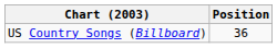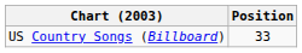US Country Songs (Billboard) | Position: 36 -> 33
